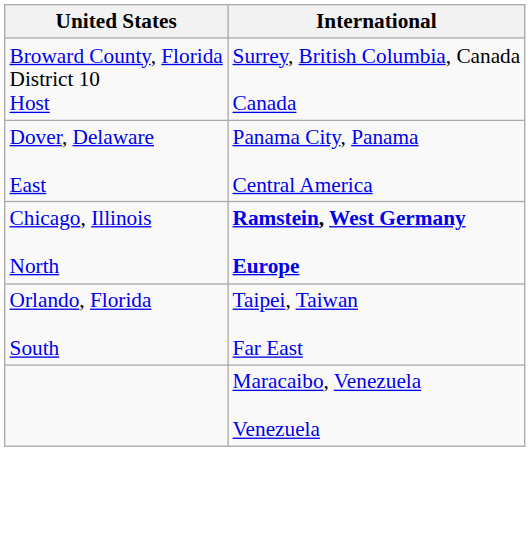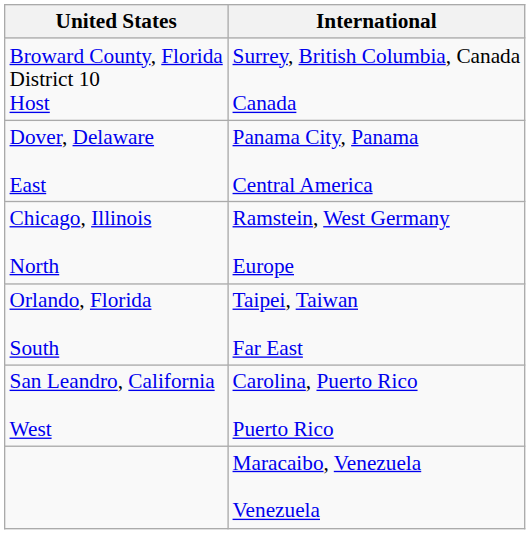Chicago, Illinois North | International: bold -> normal
+ row: San Leandro, California West | Carolina, Puerto Rico Puerto Rico
